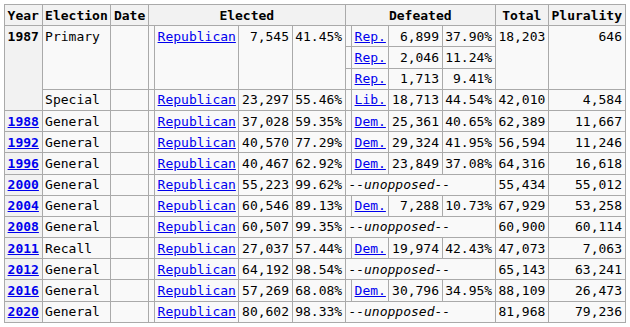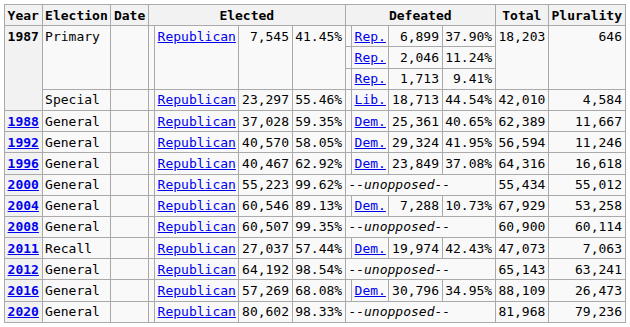1992 | column 7: 77.29% -> 58.05%
